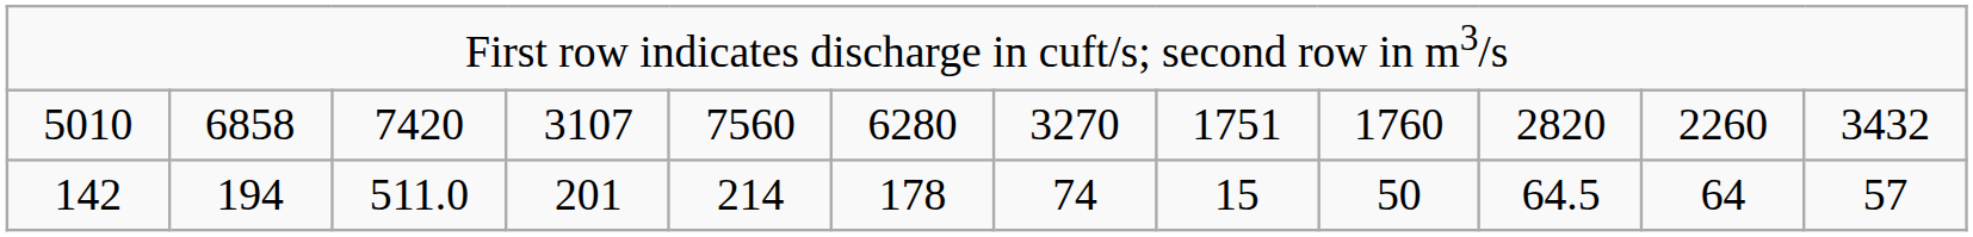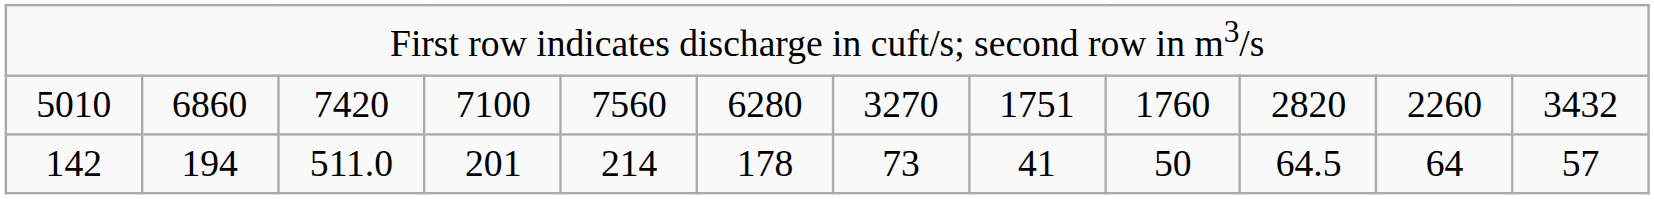5010 | column 2: 6858 -> 6860
5010 | column 4: 3107 -> 7100
142 | column 7: 74 -> 73
142 | column 8: 15 -> 41
